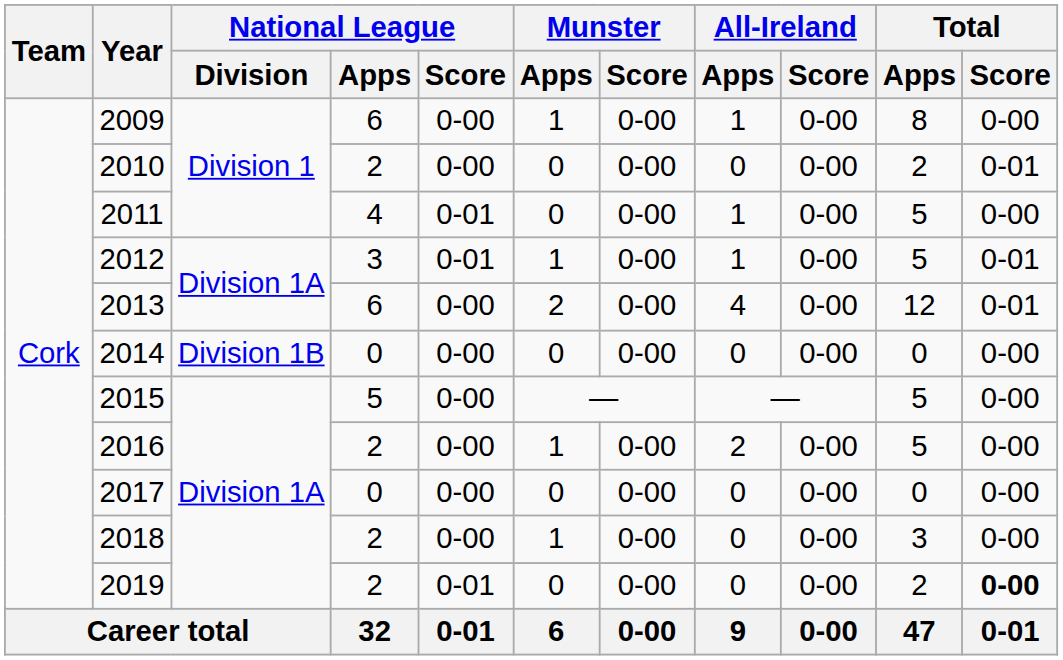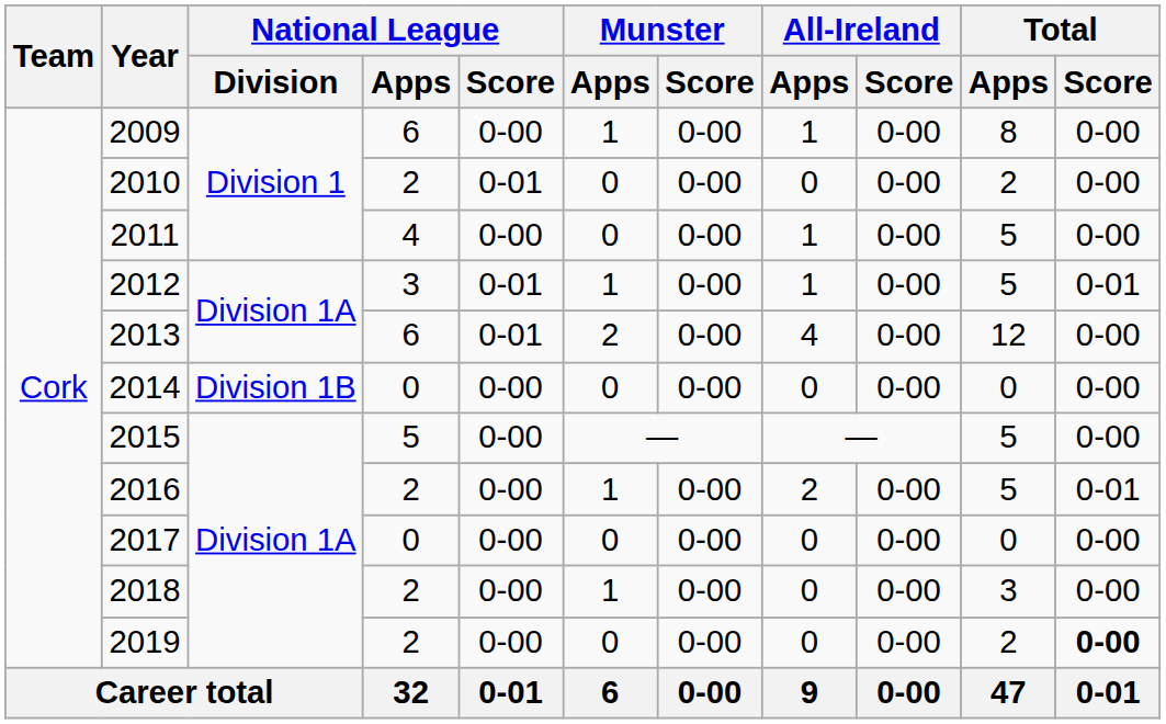2010 | National League / Score: 0-00 -> 0-01
2010 | Total / Score: 0-01 -> 0-00
2011 | National League / Score: 0-01 -> 0-00
2013 | National League / Score: 0-00 -> 0-01
2013 | Total / Score: 0-01 -> 0-00
2016 | Total / Score: 0-00 -> 0-01
2019 | National League / Score: 0-01 -> 0-00
